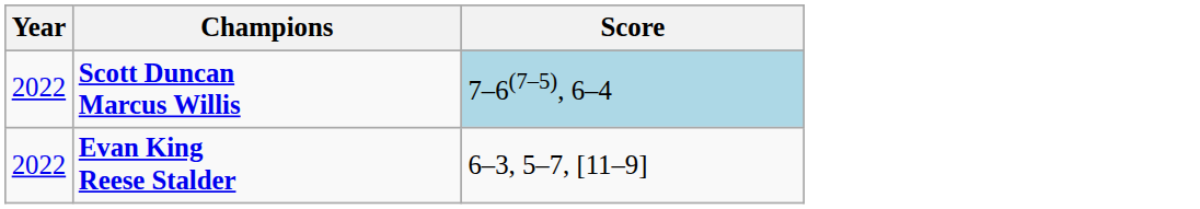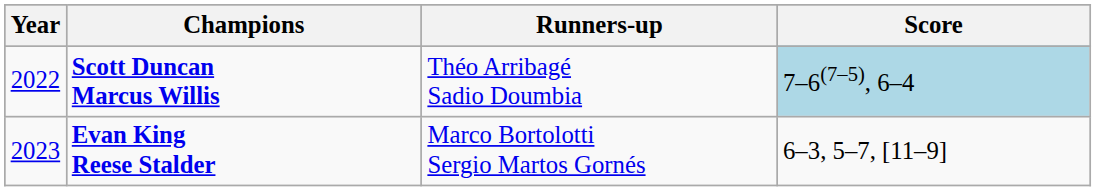+ column: Runners-up | Théo Arribagé Sadio Doumbia | Marco Bortolotti Sergio Martos Gornés
Evan King Reese Stalder | Year: 2022 -> 2023
